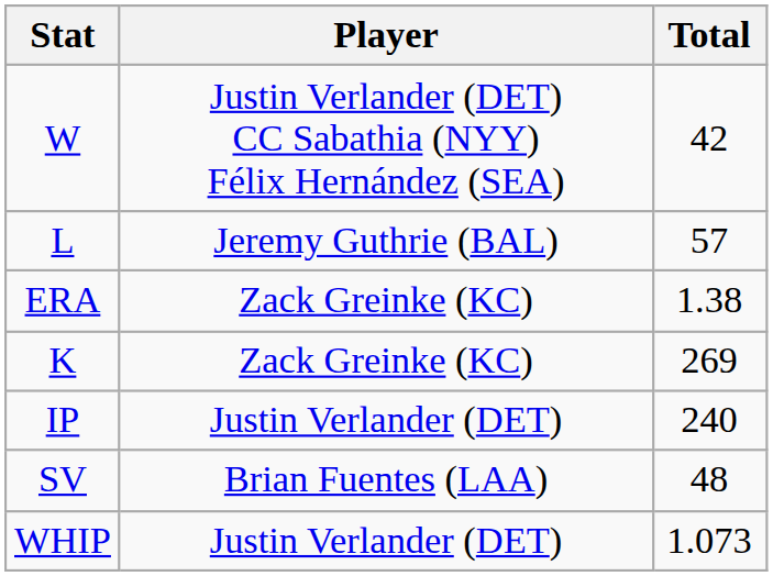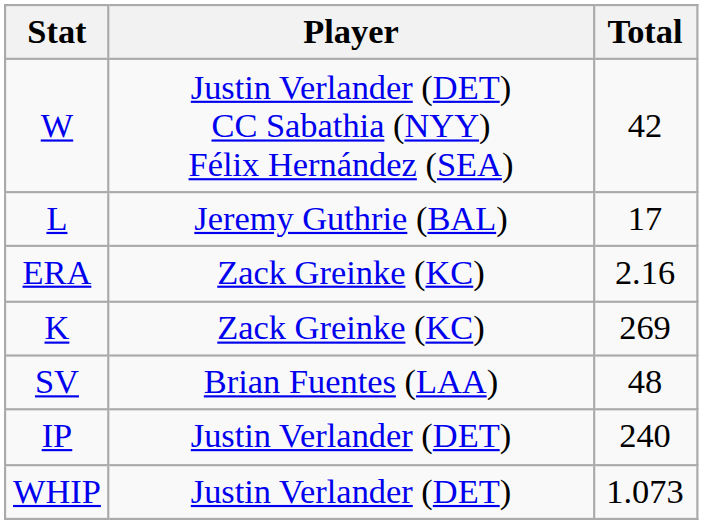L | Total: 57 -> 17
ERA | Total: 1.38 -> 2.16
rows swapped: IP <-> SV
